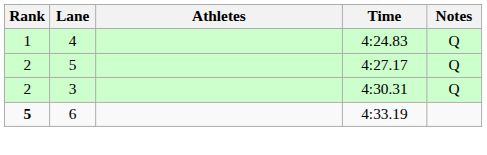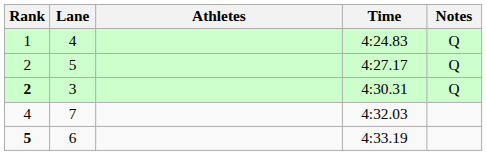3 | Rank: normal -> bold
+ row: 4 | 7 | 4:32.03
